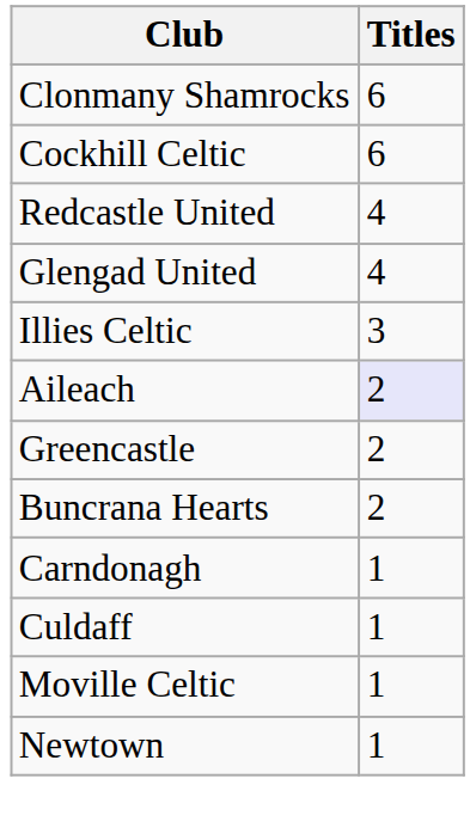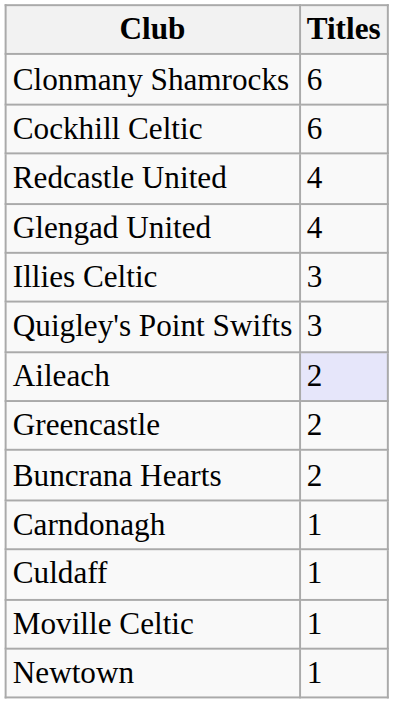+ row: Quigley's Point Swifts | 3
